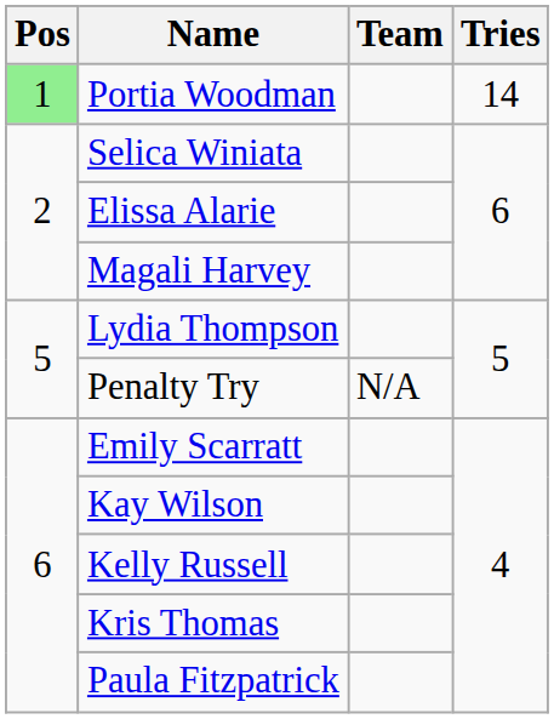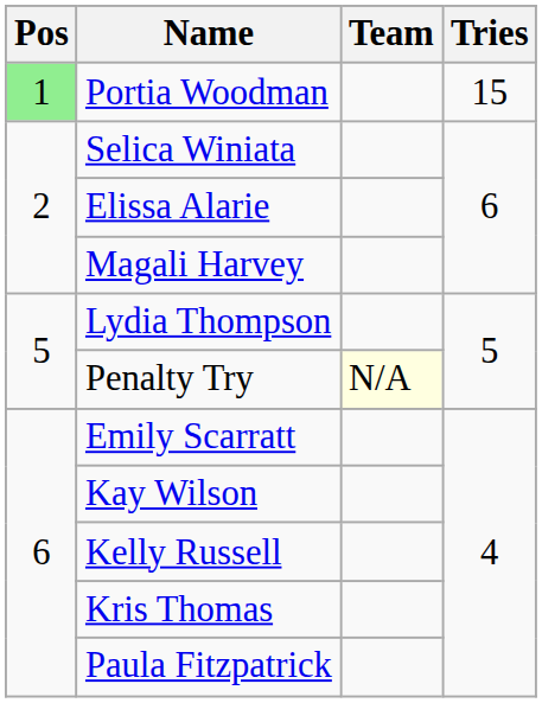Portia Woodman | Tries: 14 -> 15
Penalty Try | Team: no background -> lightyellow background
